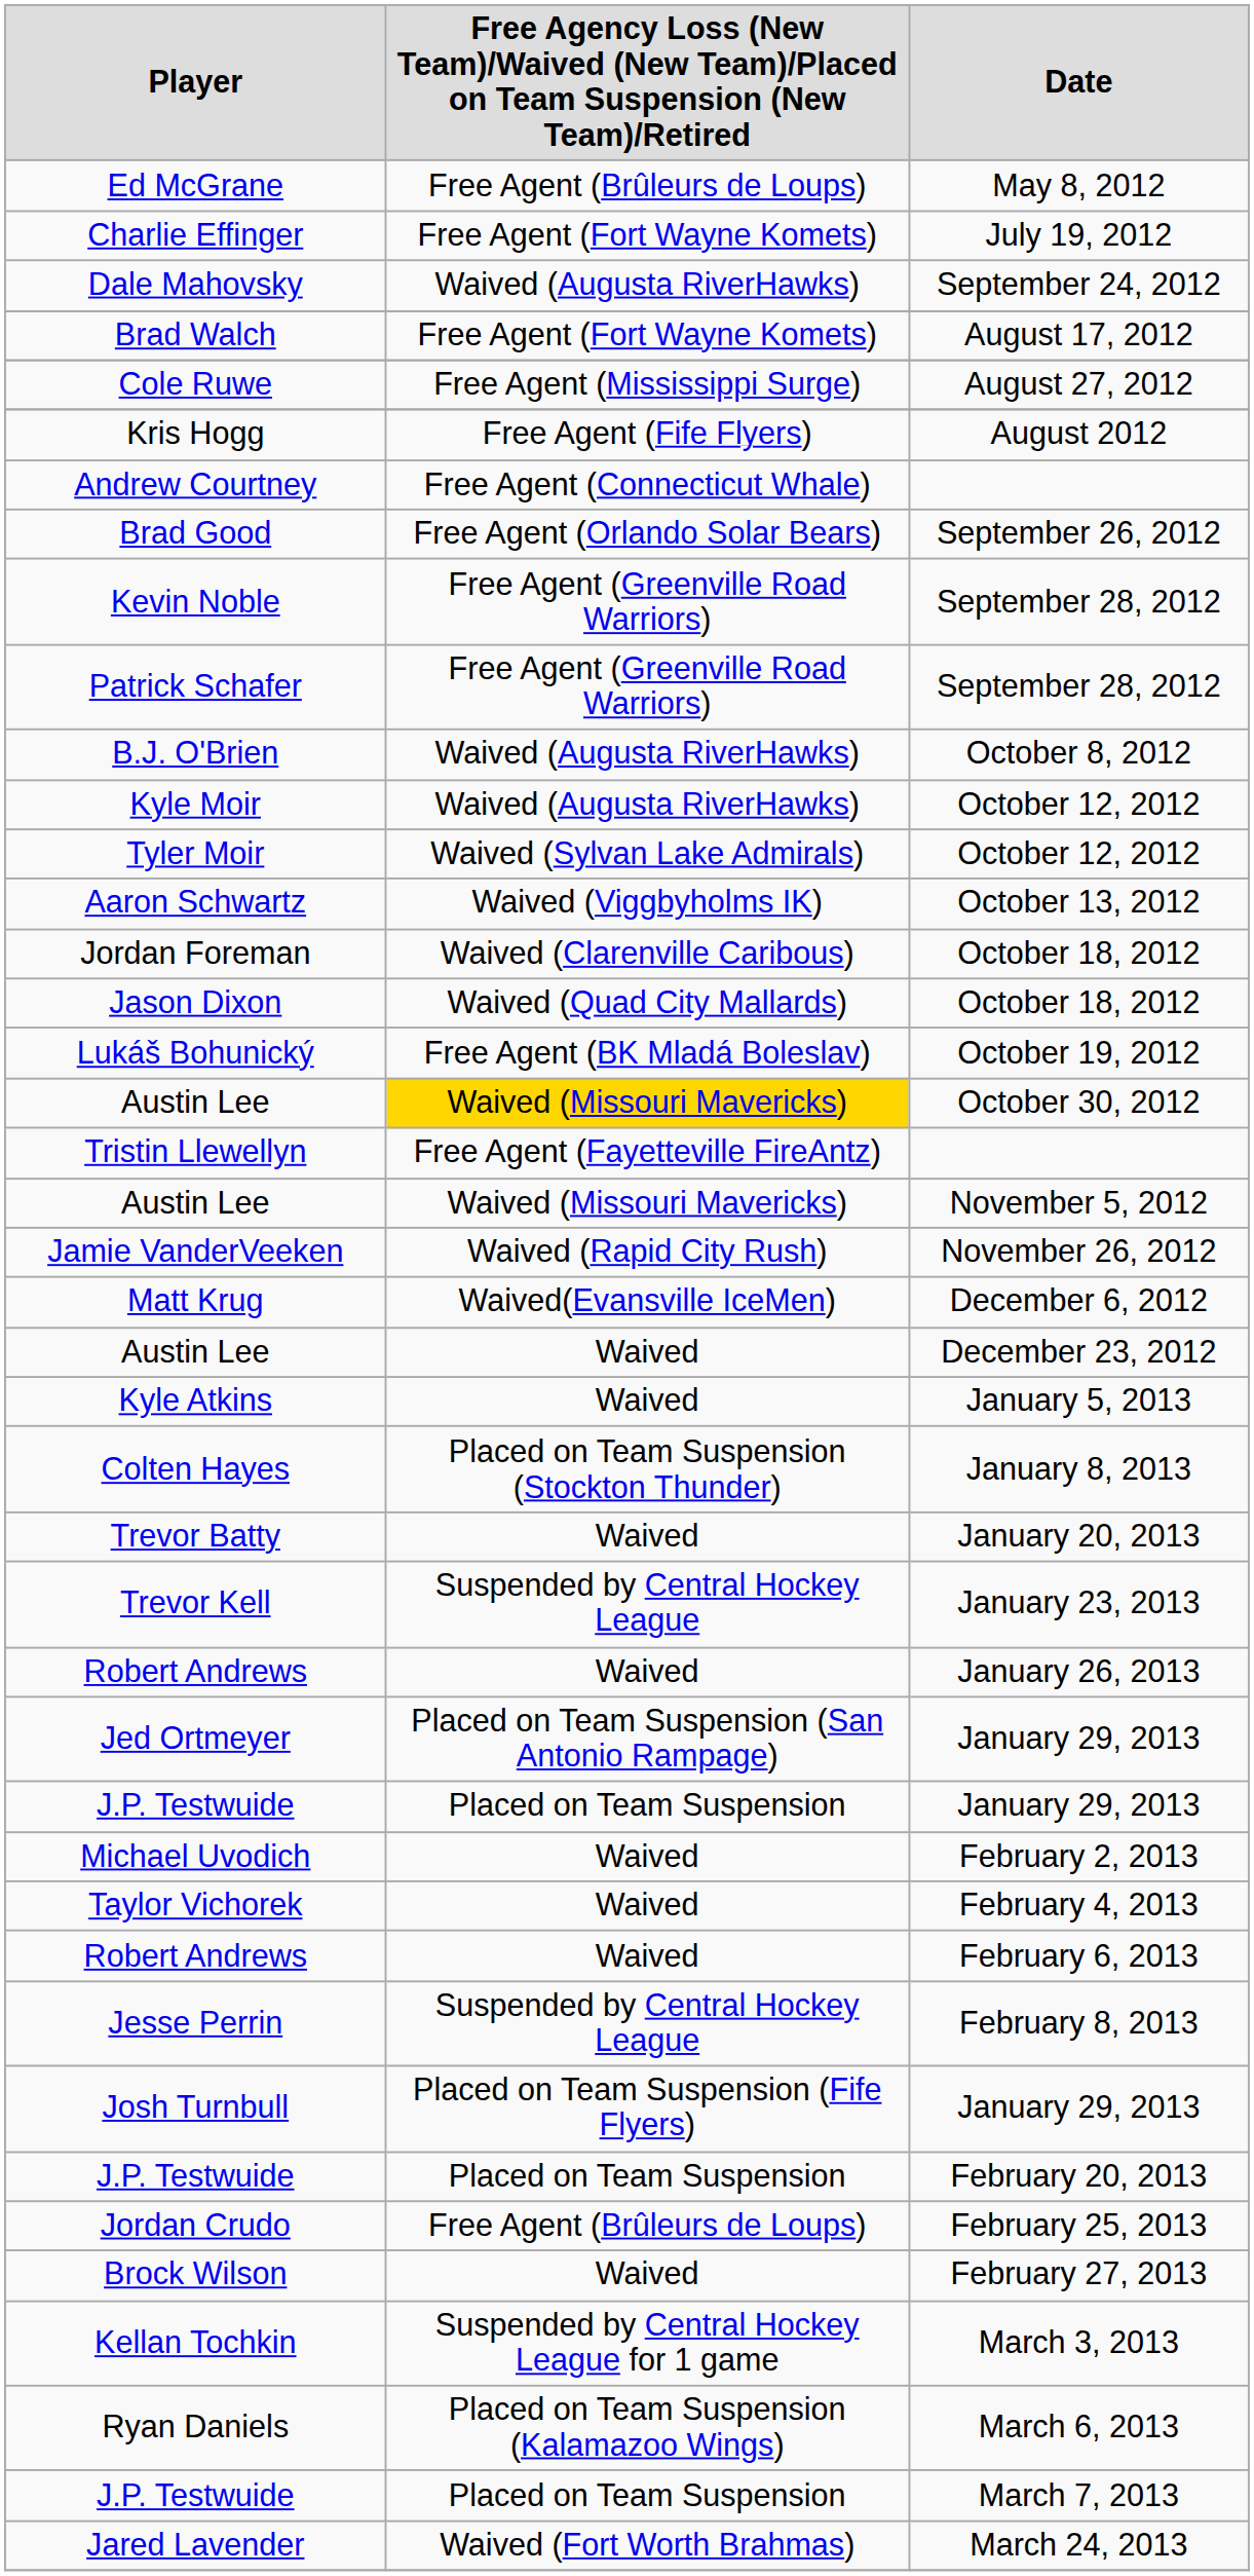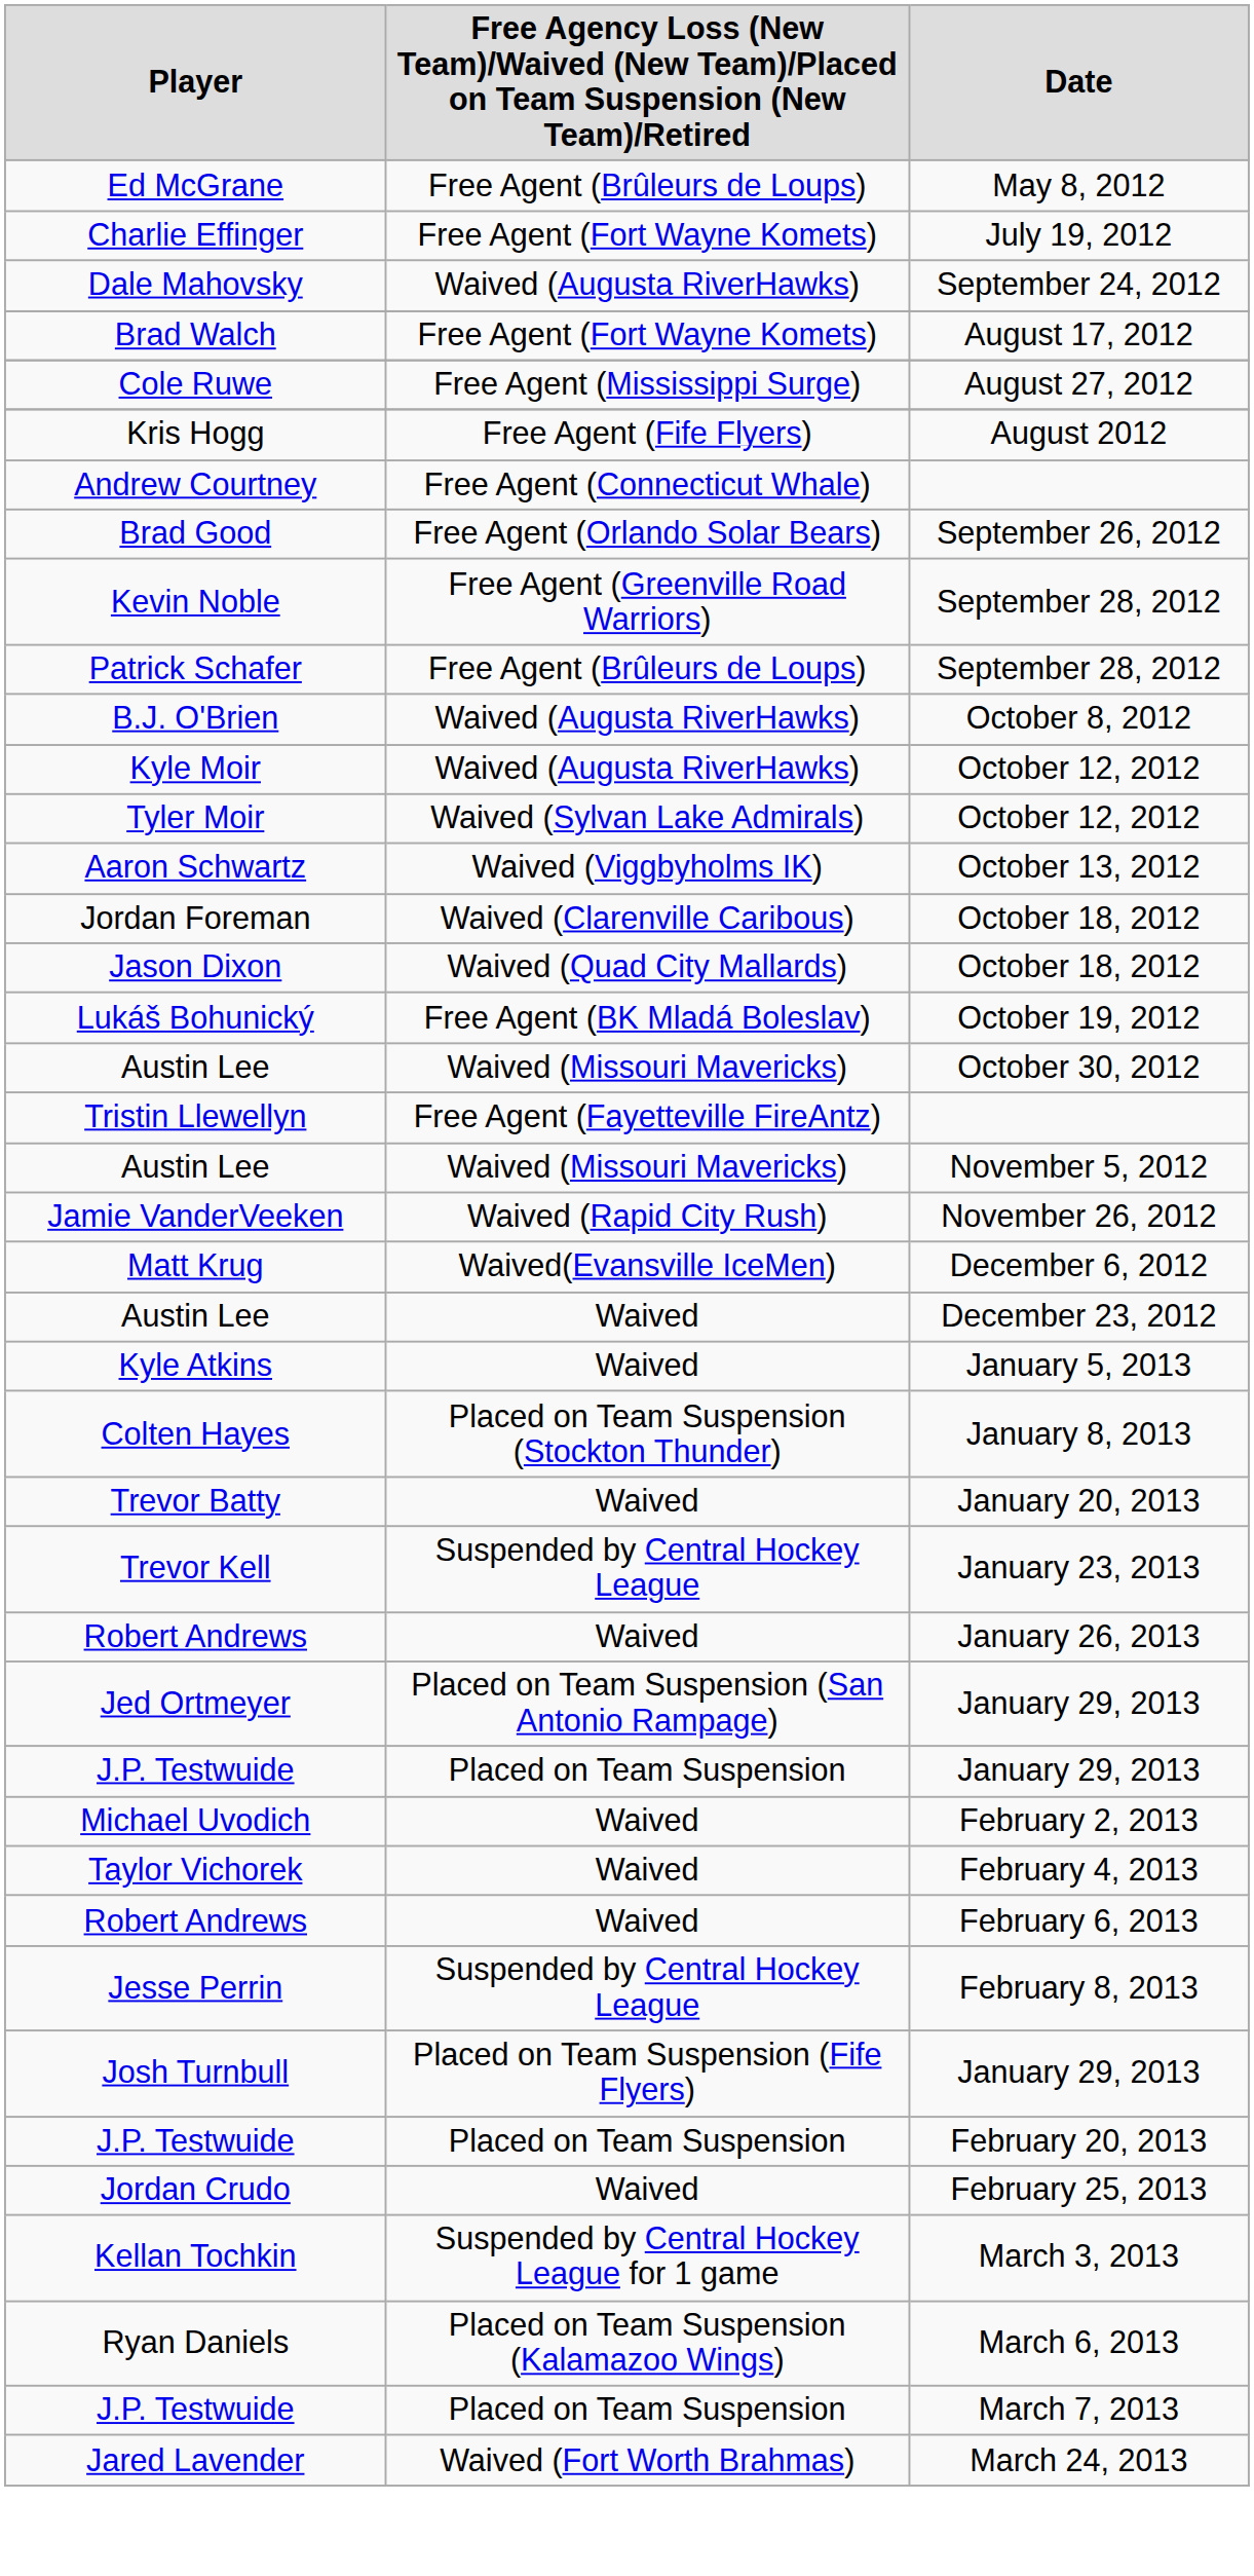Patrick Schafer | column 2: Free Agent (Greenville Road Warriors) -> Free Agent (Brûleurs de Loups)
Austin Lee / October 30, 2012 | column 2: gold background -> no background
Jordan Crudo | column 2: Free Agent (Brûleurs de Loups) -> Waived
- row: Brock Wilson | Waived | February 27, 2013
